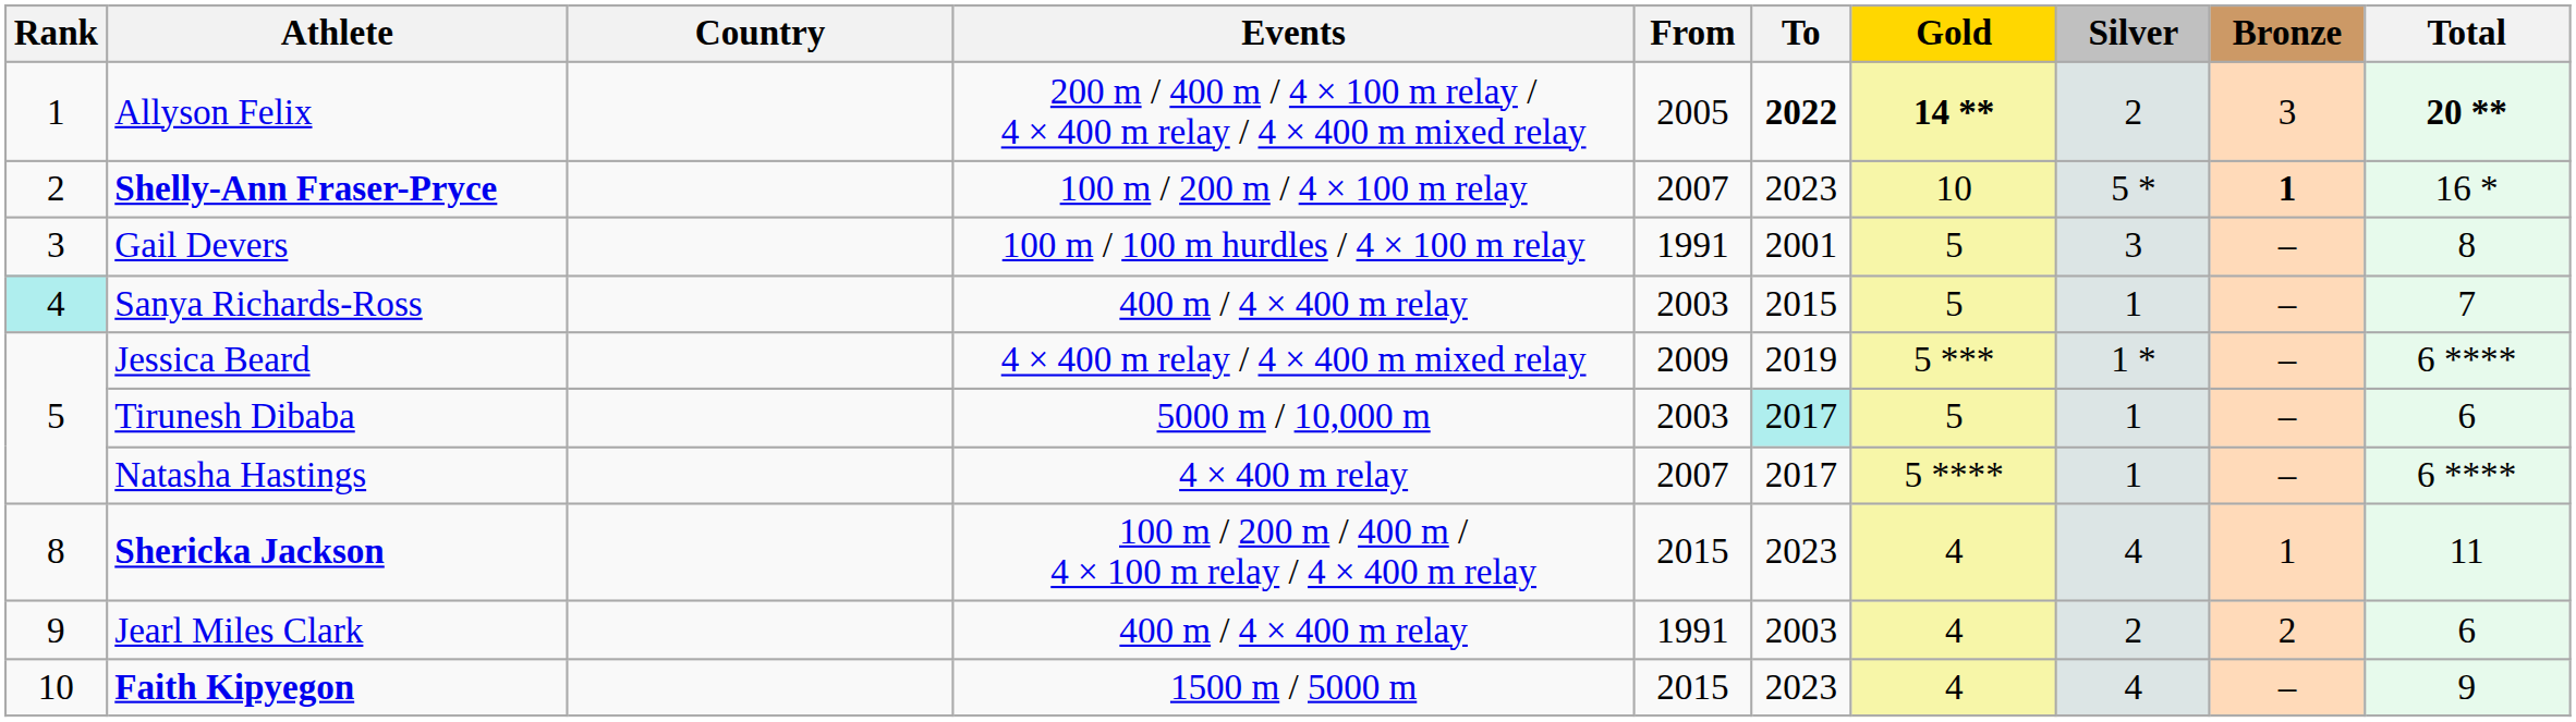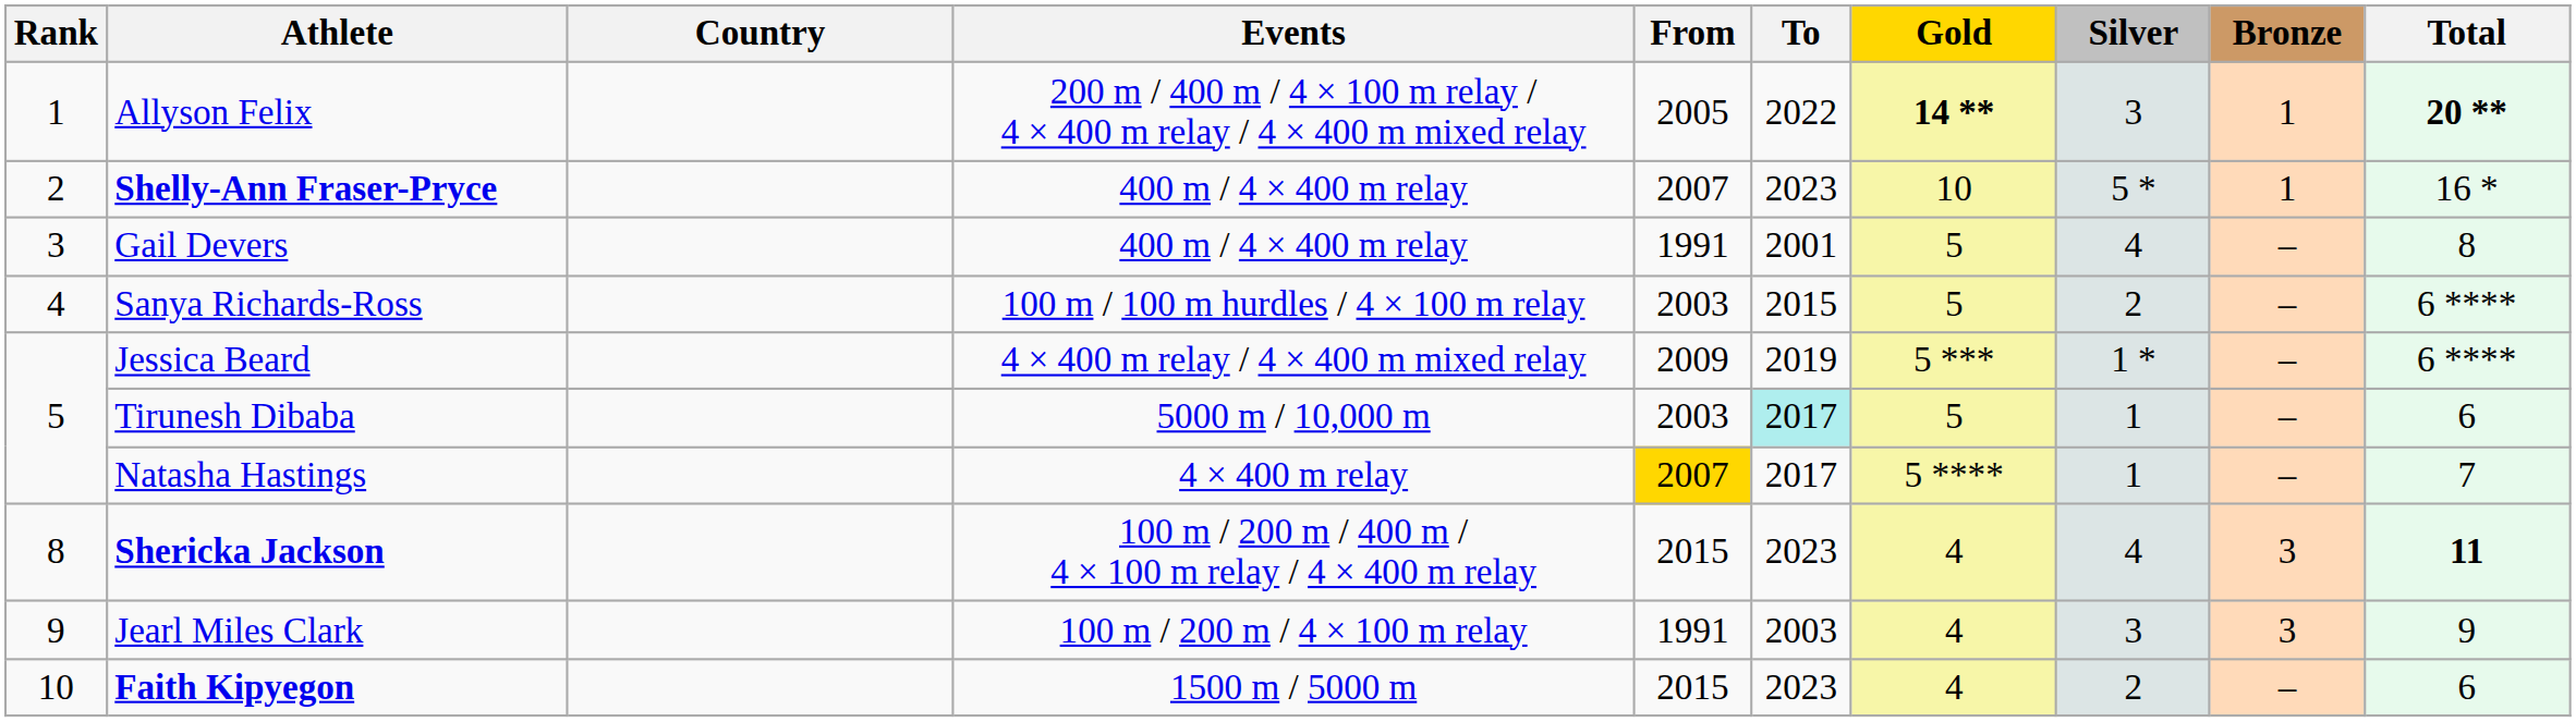Allyson Felix | To: bold -> normal
Allyson Felix | Silver: 2 -> 3
Allyson Felix | Bronze: 3 -> 1
Shelly-Ann Fraser-Pryce | Events: 100 m / 200 m / 4 × 100 m relay -> 400 m / 4 × 400 m relay
Shelly-Ann Fraser-Pryce | Bronze: bold -> normal
Gail Devers | Events: 100 m / 100 m hurdles / 4 × 100 m relay -> 400 m / 4 × 400 m relay
Gail Devers | Silver: 3 -> 4
Sanya Richards-Ross | Rank: paleturquoise background -> no background
Sanya Richards-Ross | Events: 400 m / 4 × 400 m relay -> 100 m / 100 m hurdles / 4 × 100 m relay
Sanya Richards-Ross | Silver: 1 -> 2
Sanya Richards-Ross | Total: 7 -> 6 ****
Natasha Hastings | From: no background -> gold background
Natasha Hastings | Total: 6 **** -> 7
Shericka Jackson | Bronze: 1 -> 3
Shericka Jackson | Total: normal -> bold
Jearl Miles Clark | Events: 400 m / 4 × 400 m relay -> 100 m / 200 m / 4 × 100 m relay
Jearl Miles Clark | Silver: 2 -> 3
Jearl Miles Clark | Bronze: 2 -> 3
Jearl Miles Clark | Total: 6 -> 9
Faith Kipyegon | Silver: 4 -> 2
Faith Kipyegon | Total: 9 -> 6
